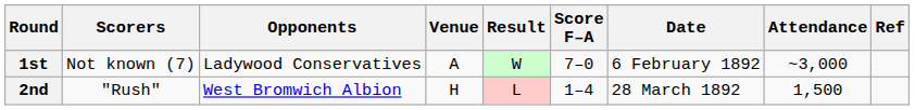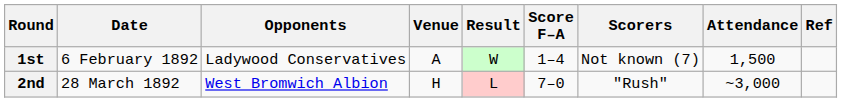columns swapped: Date <-> Scorers
1st | Score F–A: 7–0 -> 1–4
1st | Attendance: ~3,000 -> 1,500
2nd | Score F–A: 1–4 -> 7–0
2nd | Attendance: 1,500 -> ~3,000
